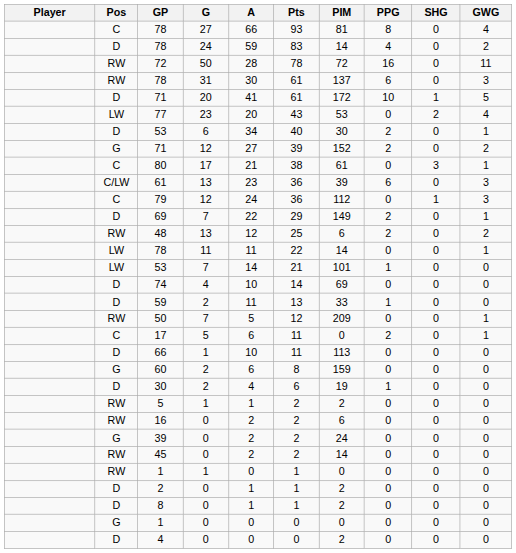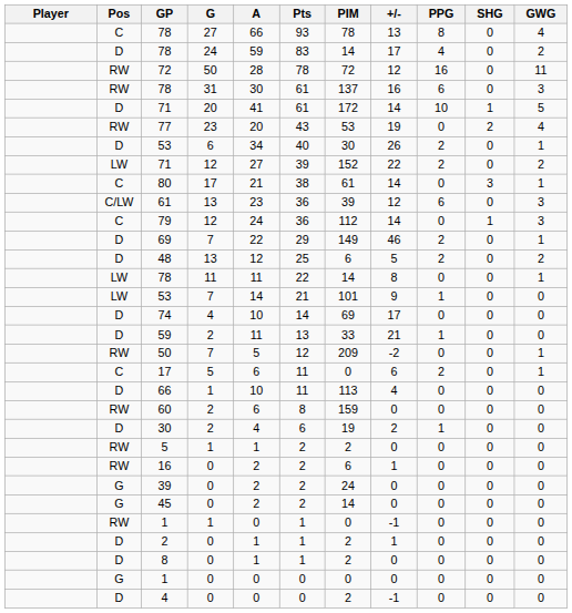+ column: +/- | 13 | 17 | 12 | 16 | 14 | 19 | 26 | 22 | 14 | 12 | 14 | 46 | 5 | 8 | 9 | 17 | 21 | -2 | 6 | 4 | 0 | 2 | 0 | 1 | 0 | 0 | -1 | 1 | 0 | 0 | -1
78 / 27 | PIM: 81 -> 78
77 | Pos: LW -> RW
71 / 12 | Pos: G -> LW
48 | Pos: RW -> D
60 | Pos: G -> RW
45 | Pos: RW -> G
